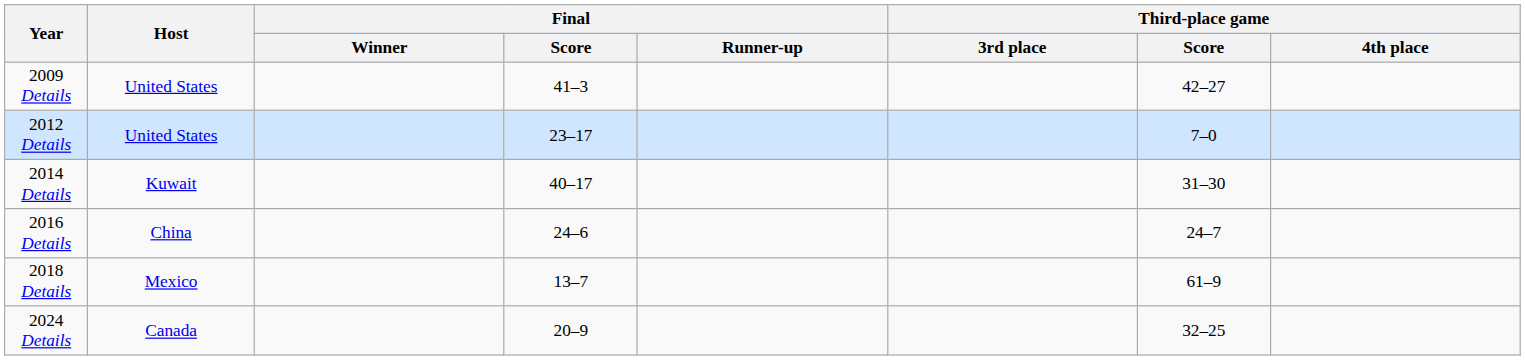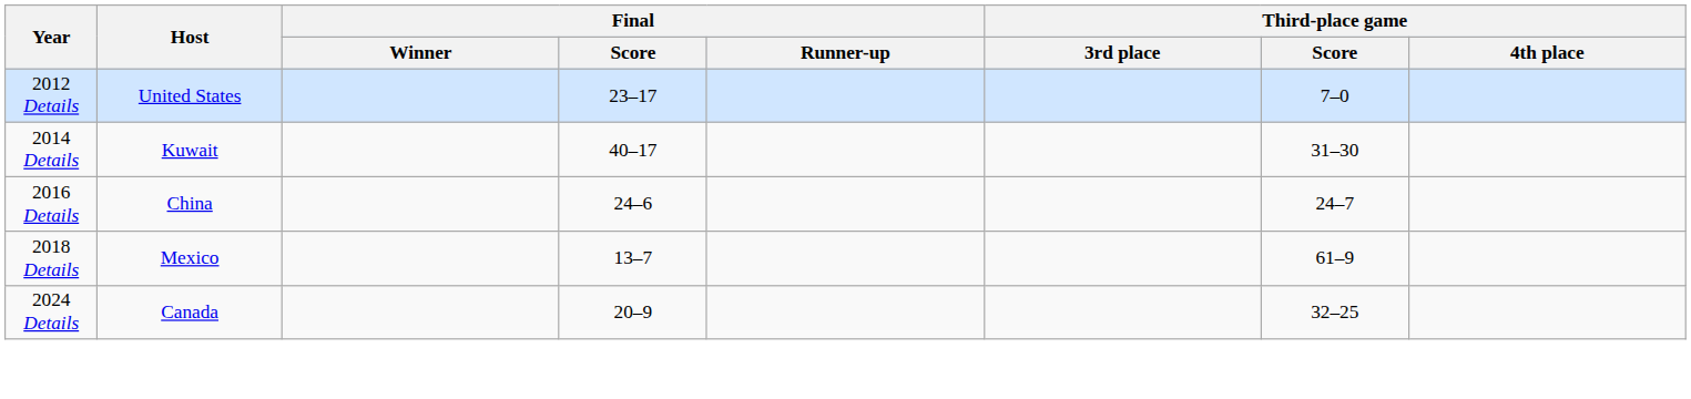- row: 2009 Details | United States | 41–3 | 42–27
